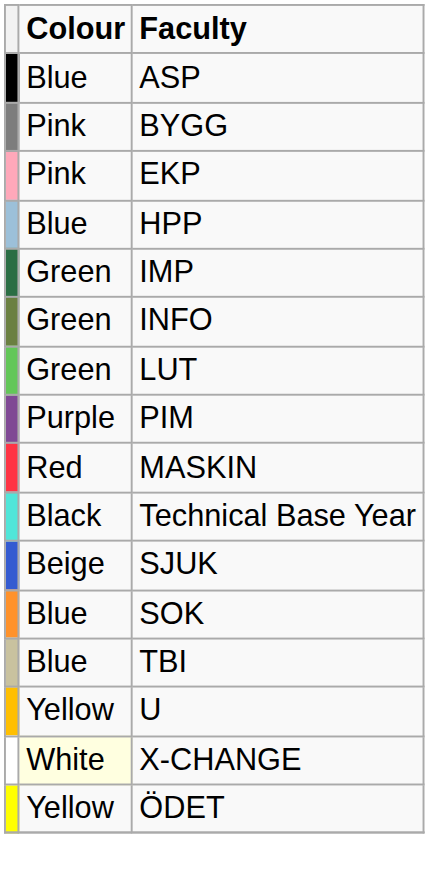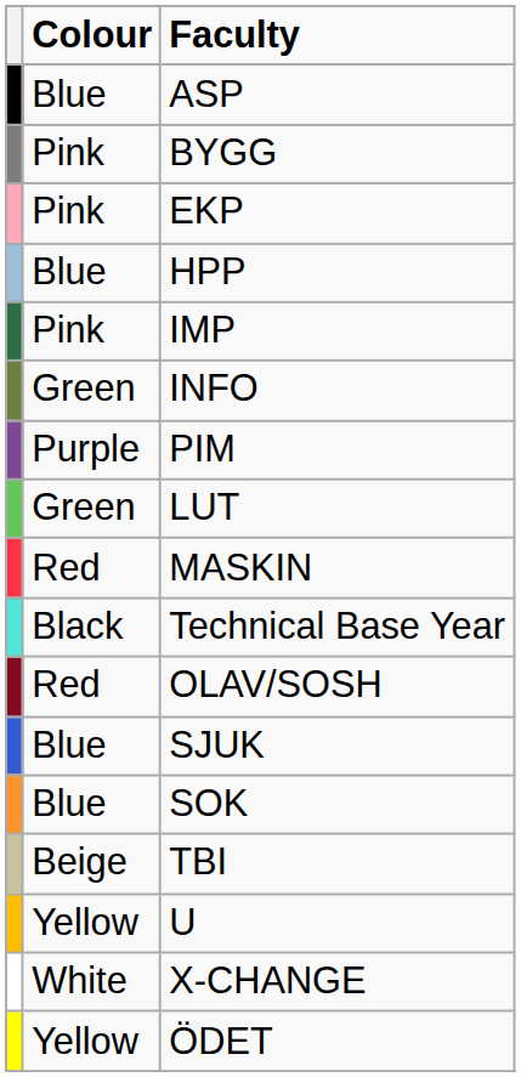IMP | Colour: Green -> Pink
rows swapped: PIM <-> LUT
+ row: Red | OLAV/SOSH
SJUK | Colour: Beige -> Blue
TBI | Colour: Blue -> Beige
X-CHANGE | Colour: lightyellow background -> no background
